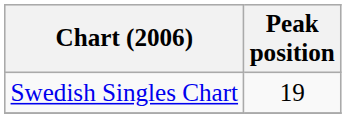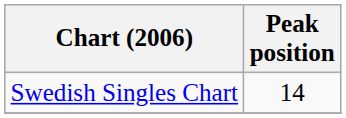Swedish Singles Chart | Peak position: 19 -> 14
